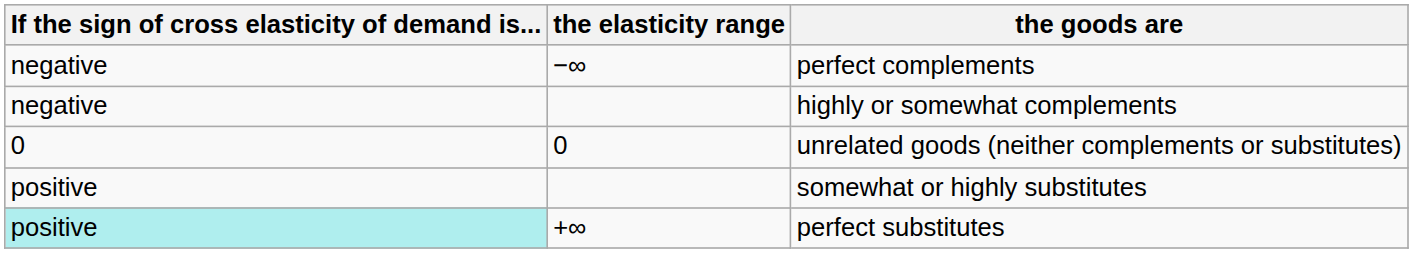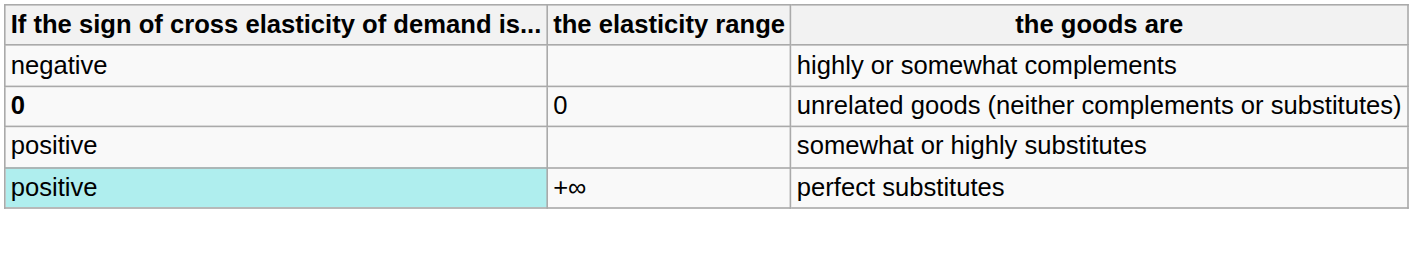- row: negative | −∞ | perfect complements
unrelated goods (neither complements or substitutes) | If the sign of cross elasticity of demand is...: normal -> bold
